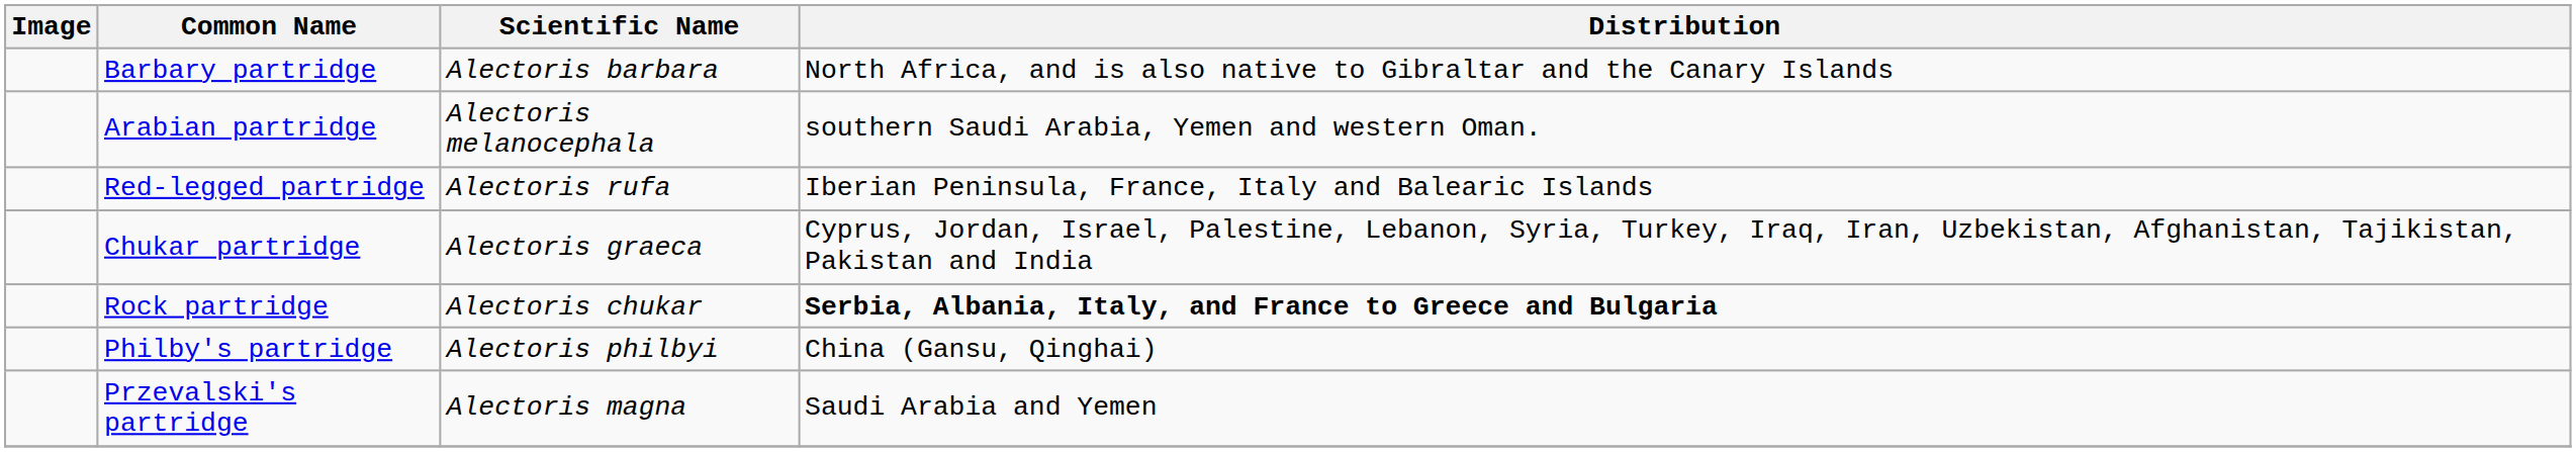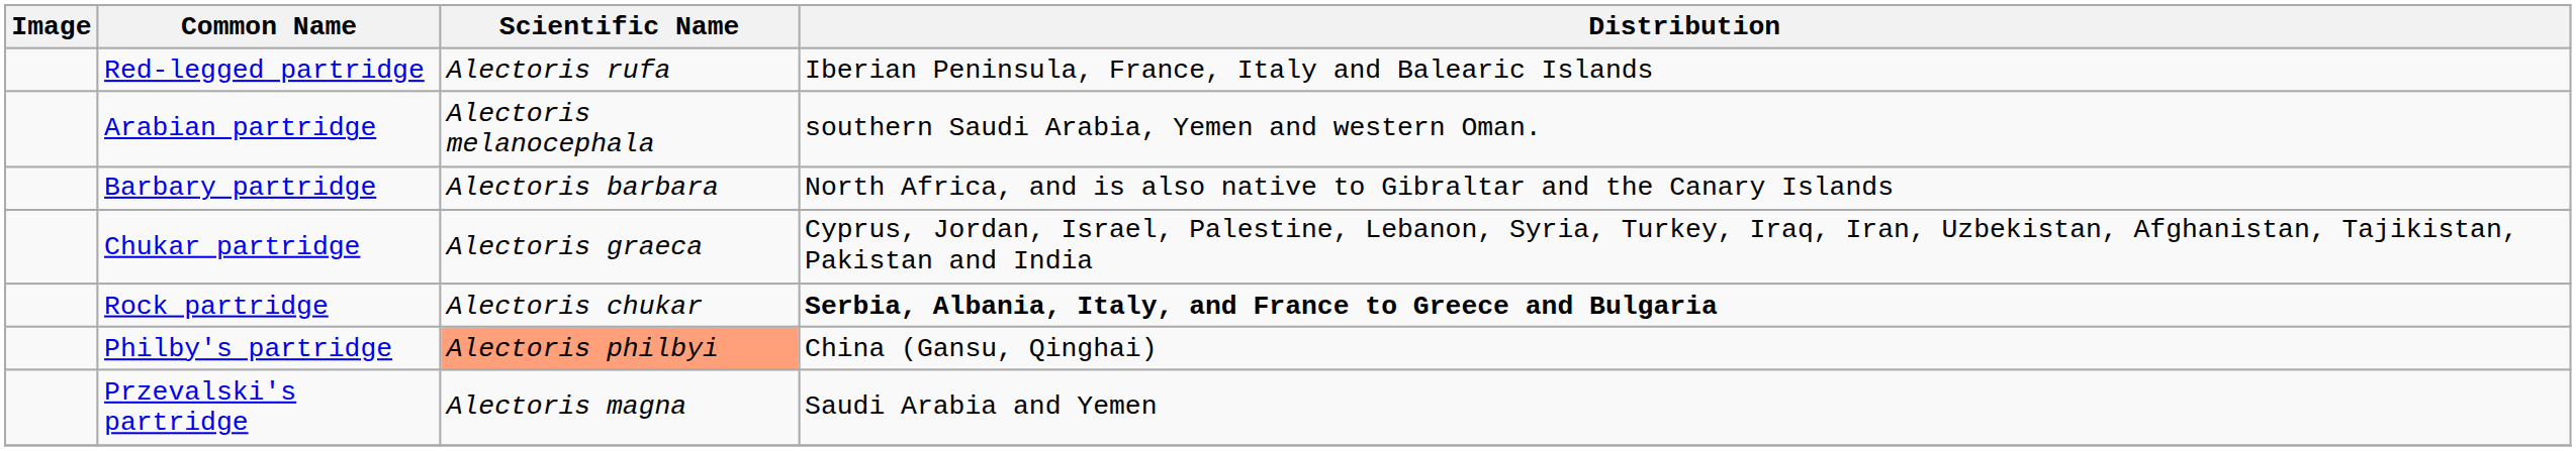rows swapped: Barbary partridge <-> Red-legged partridge
Philby's partridge | Scientific Name: no background -> lightsalmon background
